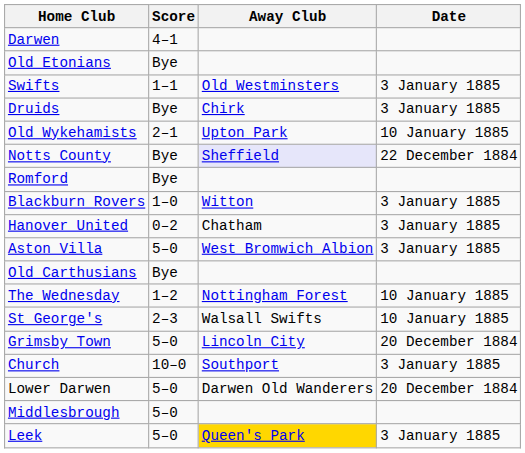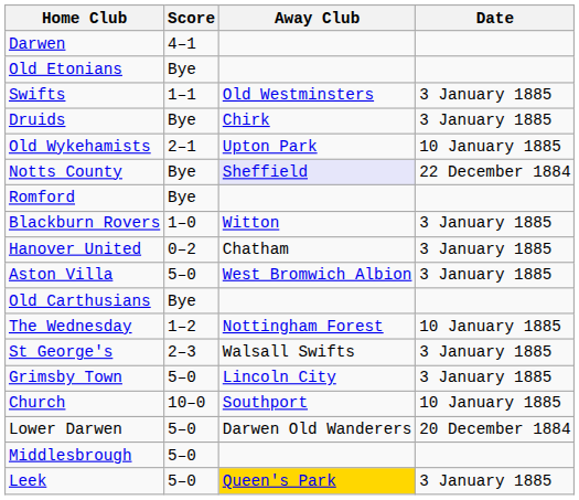St George's | Date: 10 January 1885 -> 3 January 1885
Grimsby Town | Date: 20 December 1884 -> 3 January 1885
Church | Date: 3 January 1885 -> 10 January 1885
